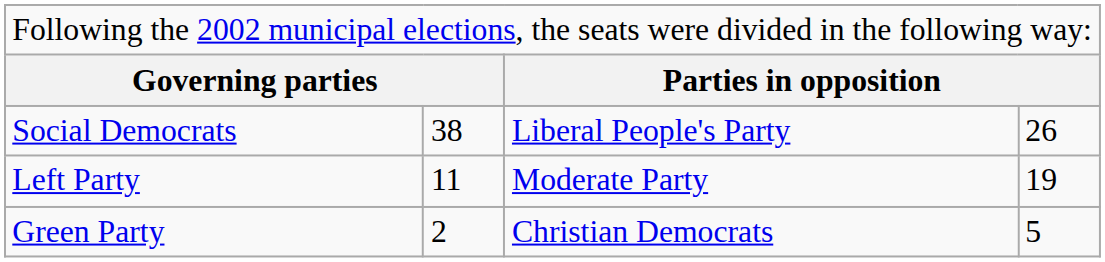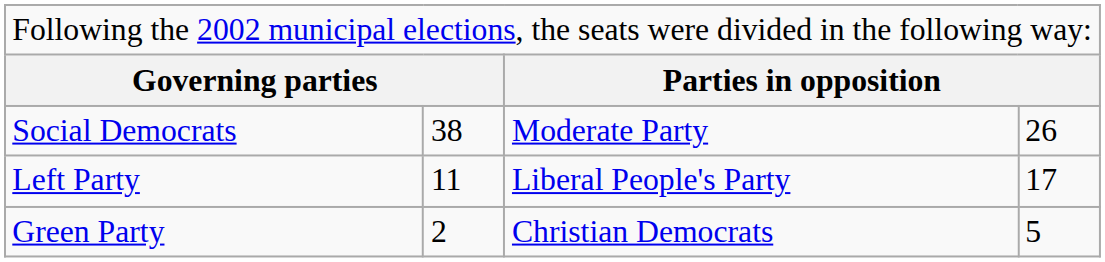Social Democrats | column 3: Liberal People's Party -> Moderate Party
Left Party | column 3: Moderate Party -> Liberal People's Party
Left Party | column 4: 19 -> 17
